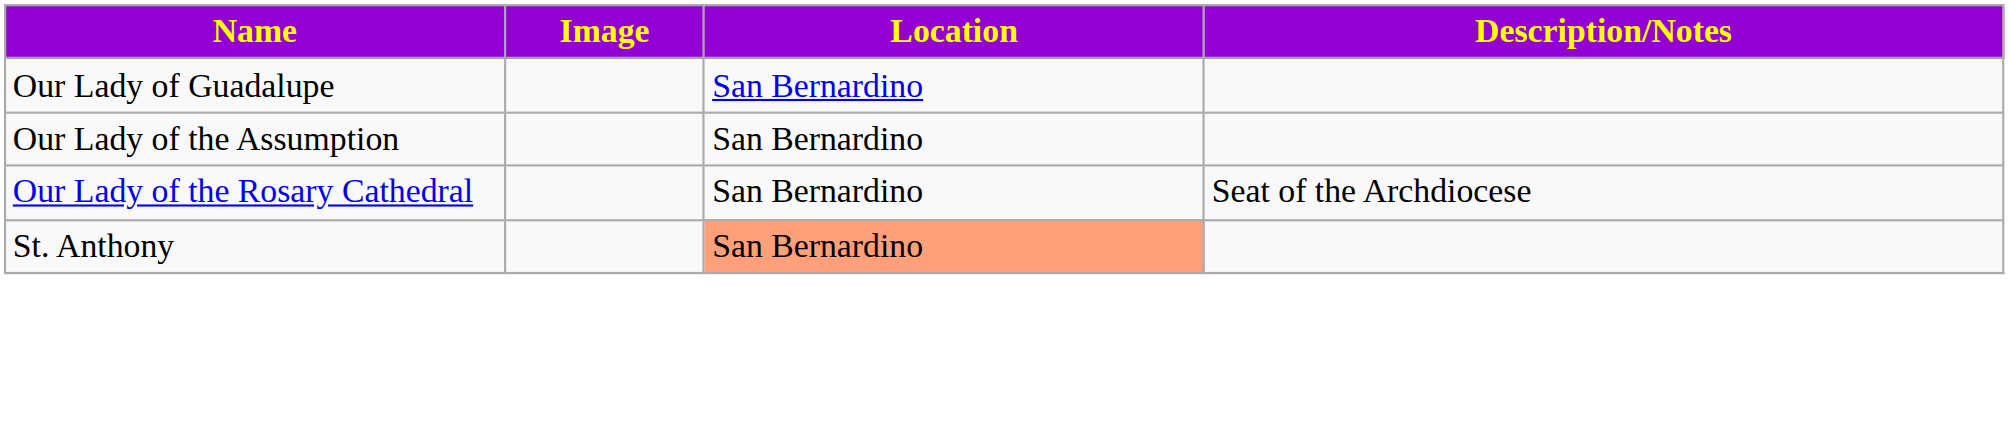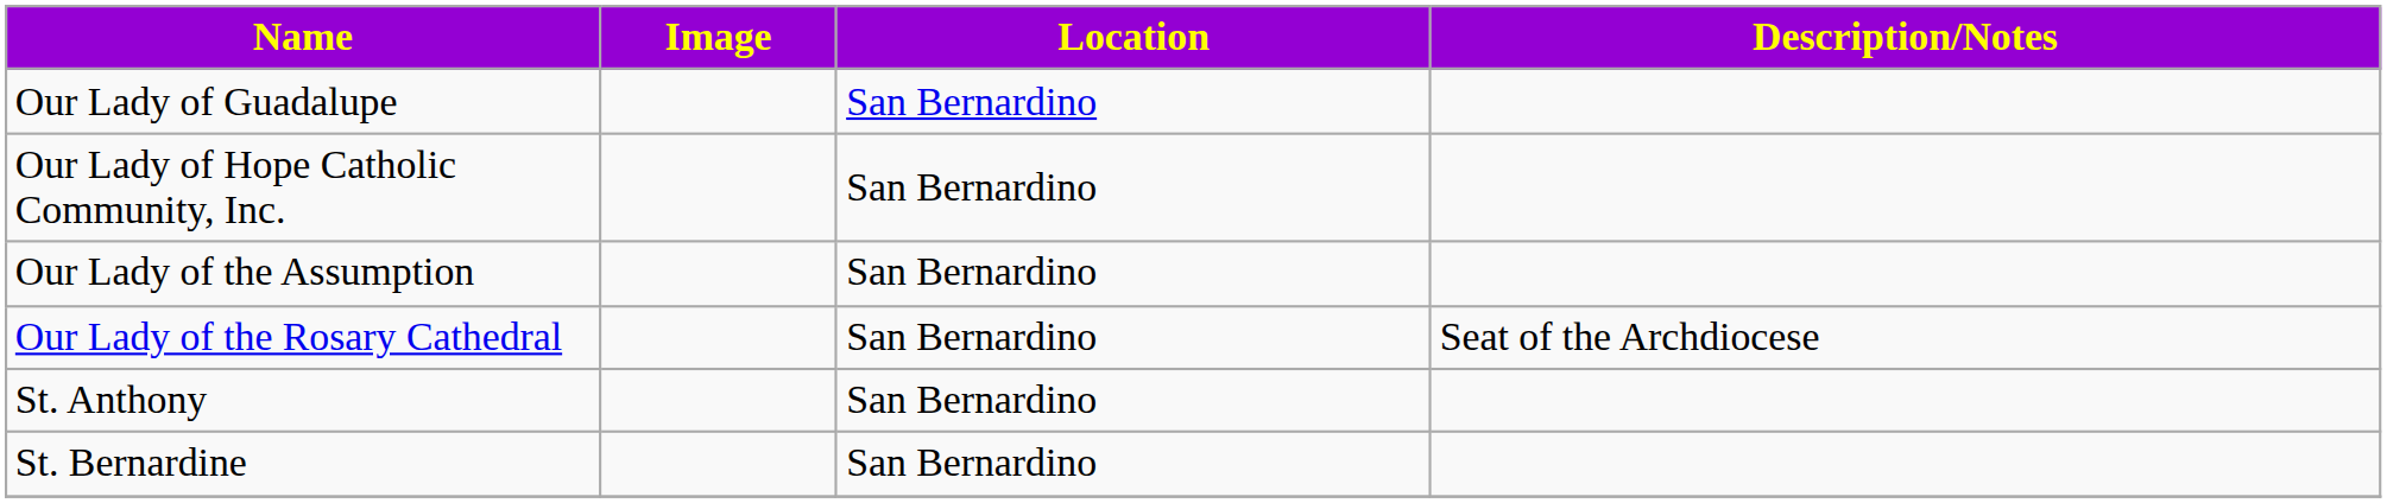+ row: Our Lady of Hope Catholic Community, Inc. | San Bernardino
St. Anthony | Location: lightsalmon background -> no background
+ row: St. Bernardine | San Bernardino
